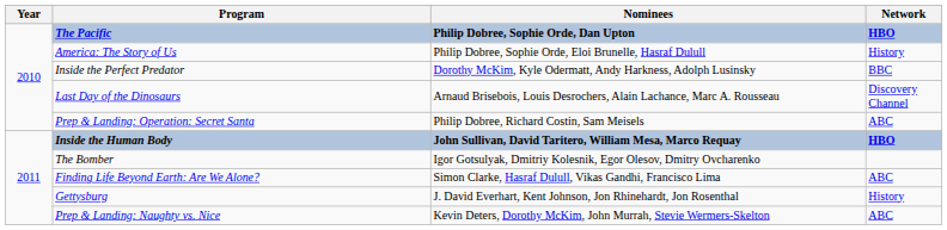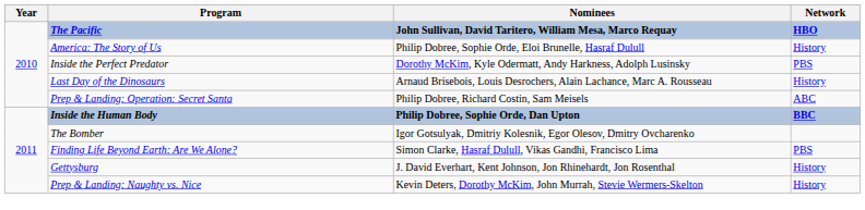The Pacific | Nominees: Philip Dobree, Sophie Orde, Dan Upton -> John Sullivan, David Taritero, William Mesa, Marco Requay
Inside the Perfect Predator | Network: BBC -> PBS
Last Day of the Dinosaurs | Network: Discovery Channel -> History
Inside the Human Body | Nominees: John Sullivan, David Taritero, William Mesa, Marco Requay -> Philip Dobree, Sophie Orde, Dan Upton
Inside the Human Body | Network: HBO -> BBC
Finding Life Beyond Earth: Are We Alone? | Network: ABC -> PBS
Prep & Landing: Naughty vs. Nice | Network: ABC -> History
